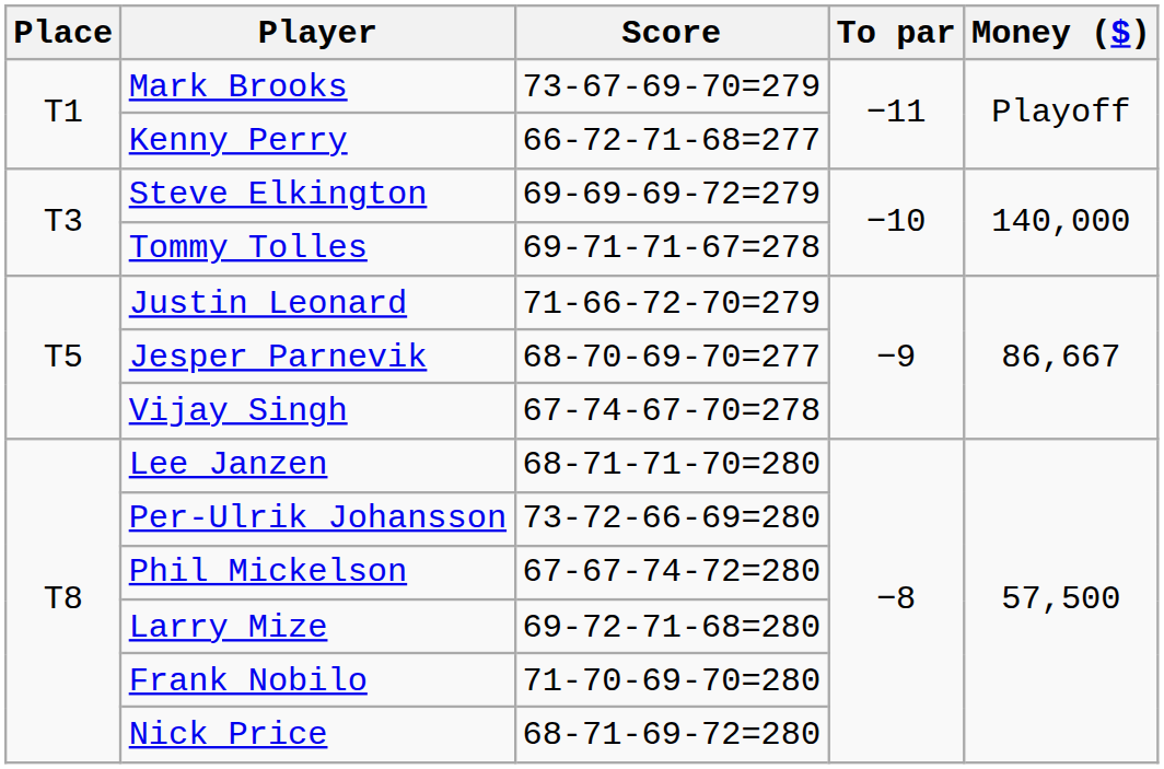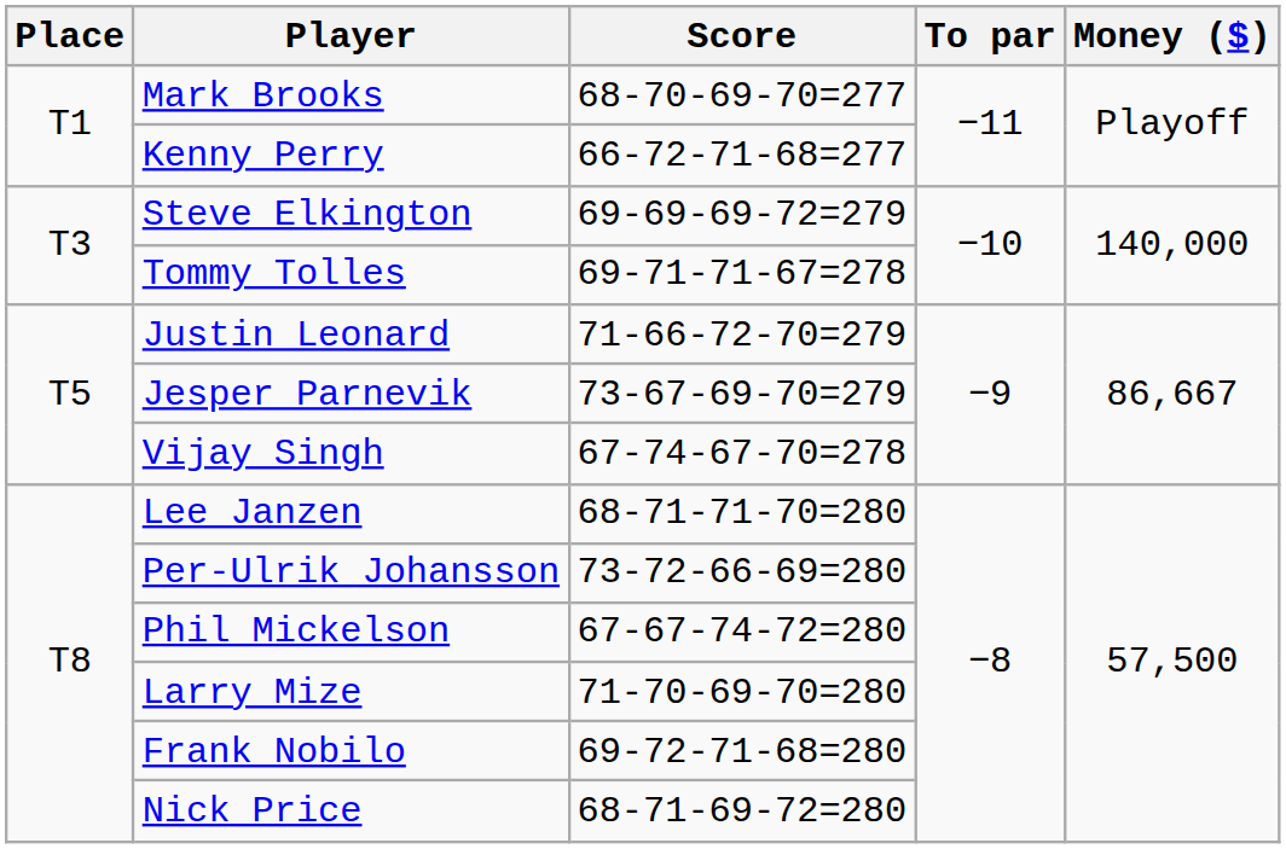Mark Brooks | Score: 73-67-69-70=279 -> 68-70-69-70=277
Jesper Parnevik | Score: 68-70-69-70=277 -> 73-67-69-70=279
Larry Mize | Score: 69-72-71-68=280 -> 71-70-69-70=280
Frank Nobilo | Score: 71-70-69-70=280 -> 69-72-71-68=280
